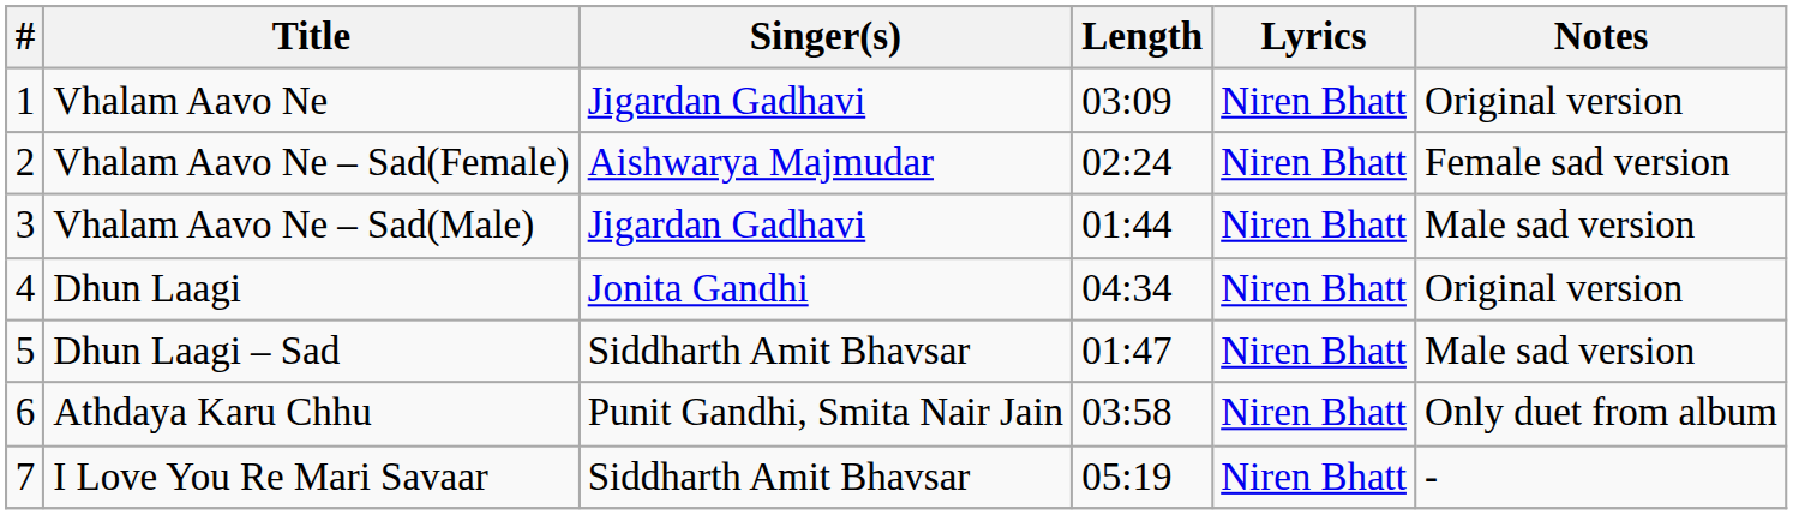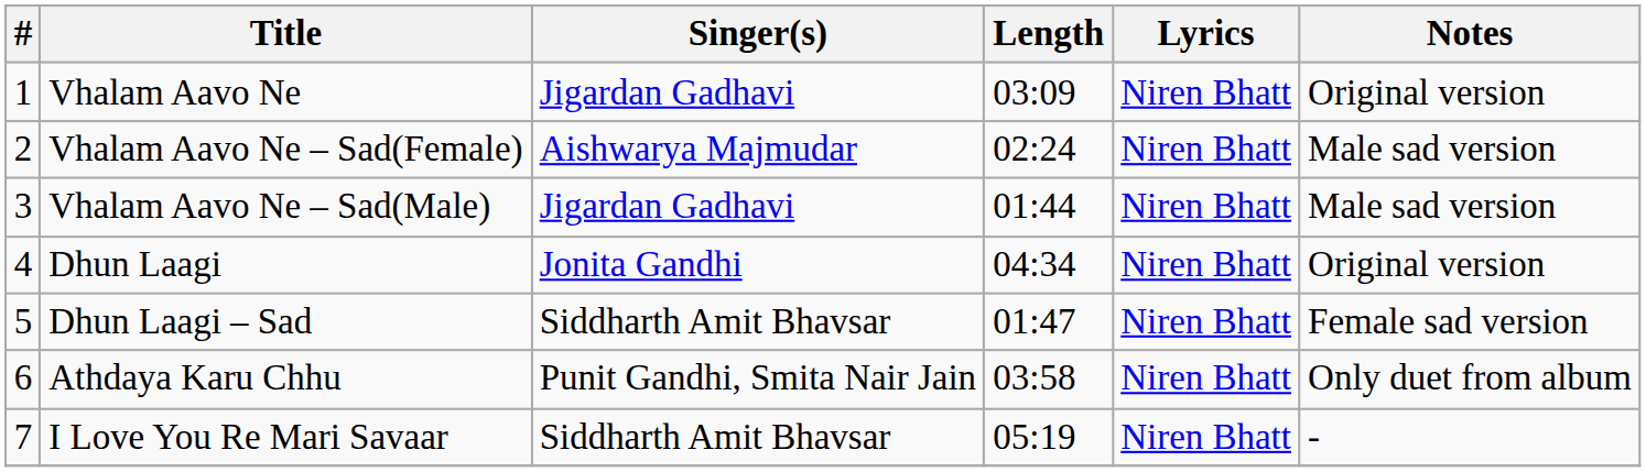Vhalam Aavo Ne – Sad(Female) | Notes: Female sad version -> Male sad version
Dhun Laagi – Sad | Notes: Male sad version -> Female sad version
